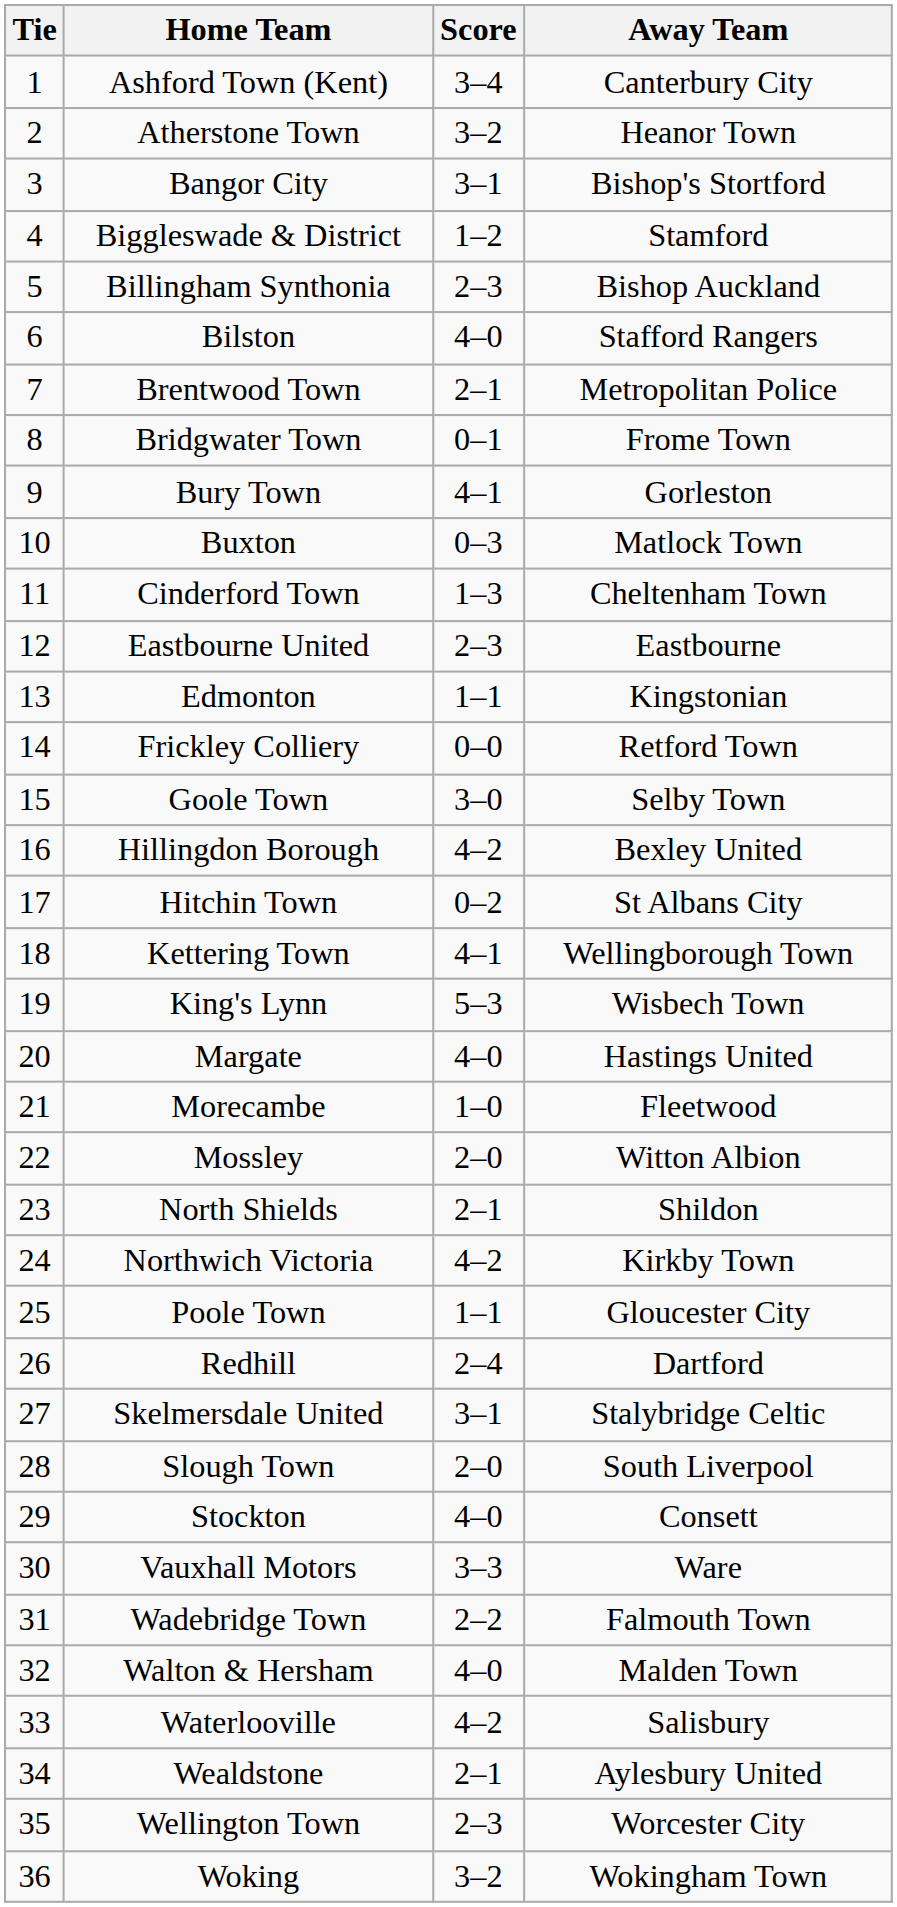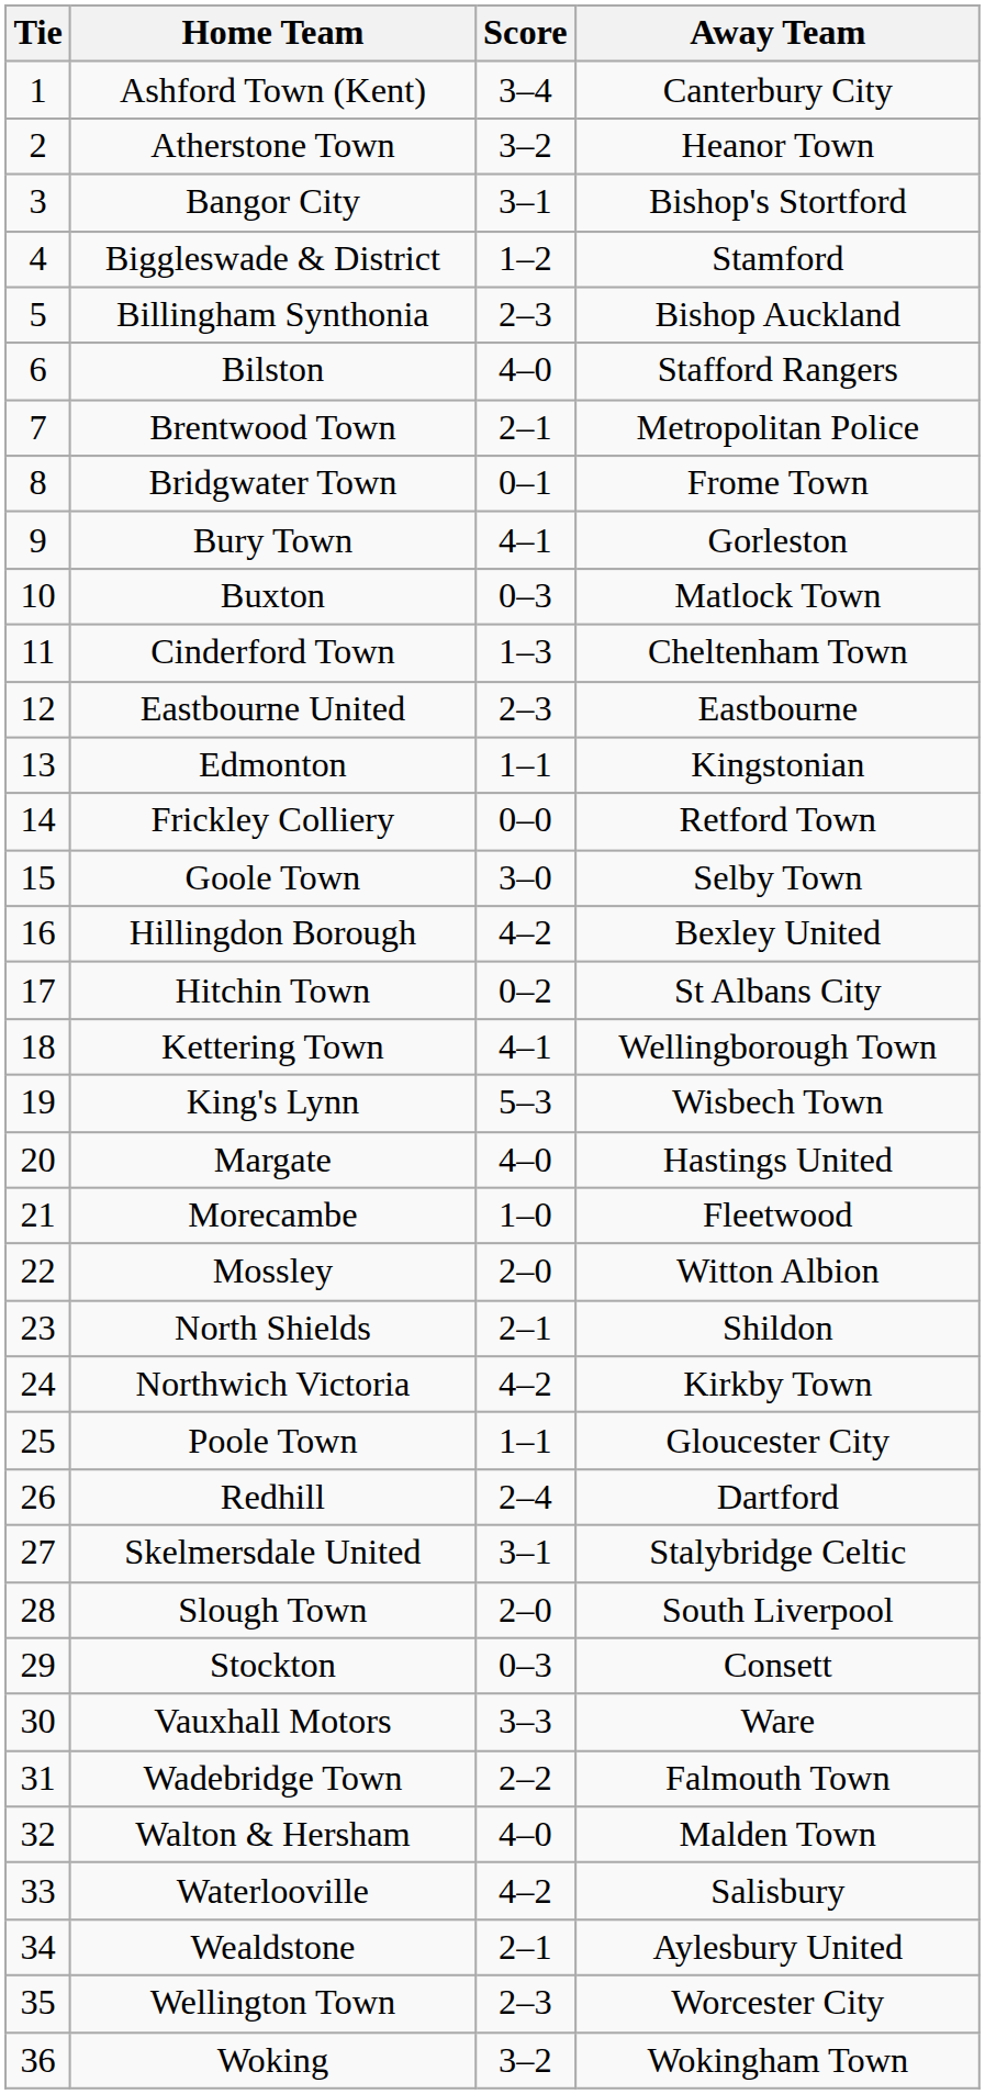Stockton | Score: 4–0 -> 0–3
